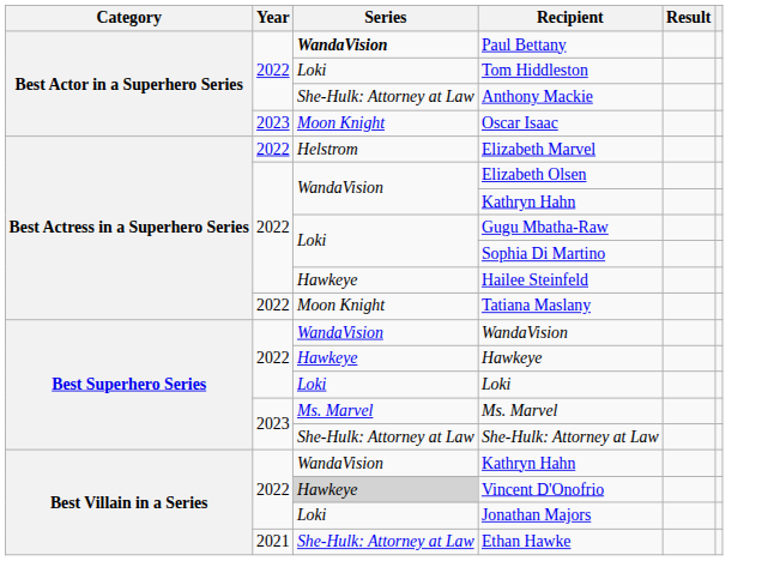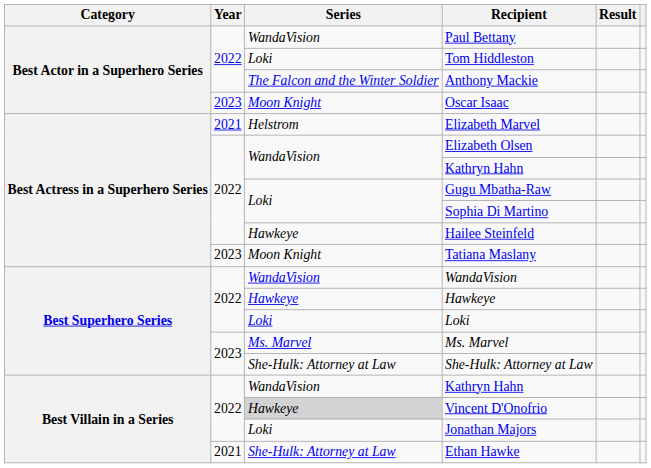Paul Bettany | Series: bold -> normal
Anthony Mackie | Series: She-Hulk: Attorney at Law -> The Falcon and the Winter Soldier
Elizabeth Marvel | Year: 2022 -> 2021
Tatiana Maslany | Year: 2022 -> 2023
